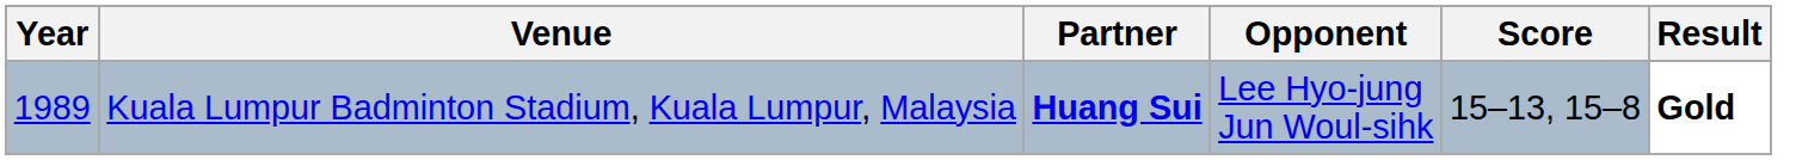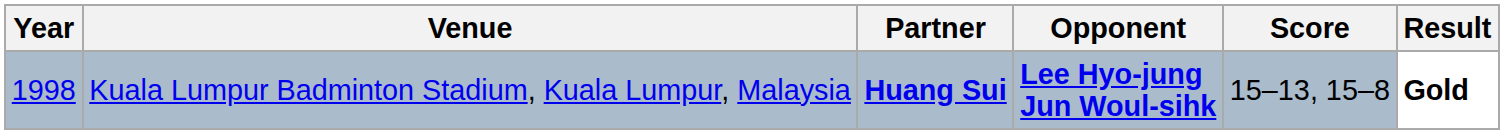Kuala Lumpur Badminton Stadium, Kuala Lumpur, Malaysia | Year: 1989 -> 1998
Kuala Lumpur Badminton Stadium, Kuala Lumpur, Malaysia | Opponent: normal -> bold
